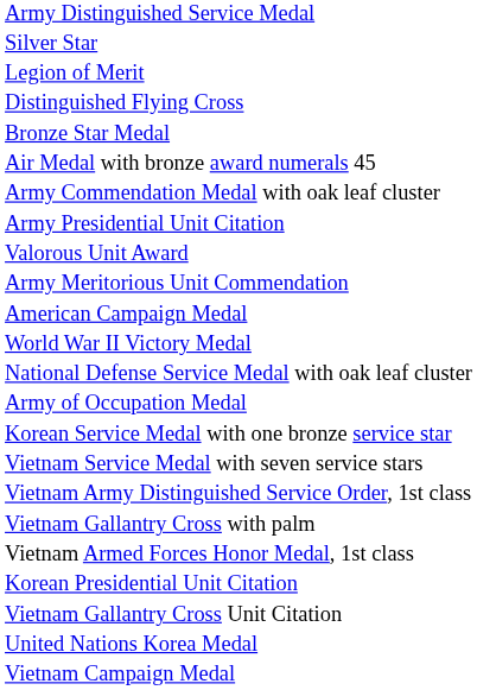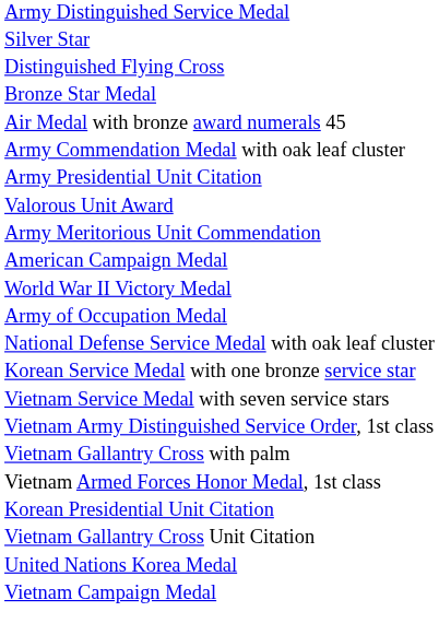- row: Legion of Merit
rows swapped: Army of Occupation Medal <-> National Defense Service Medal with oak leaf cluster
